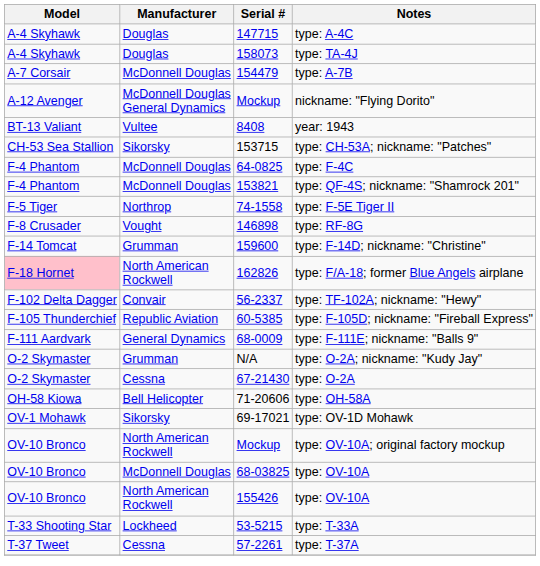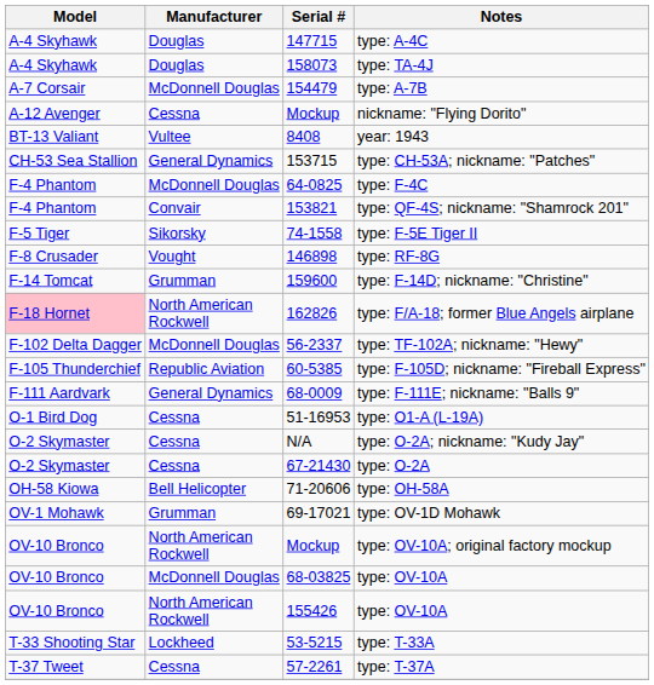nickname: "Flying Dorito" | Manufacturer: McDonnell Douglas General Dynamics -> Cessna
type: CH-53A; nickname: "Patches" | Manufacturer: Sikorsky -> General Dynamics
type: QF-4S; nickname: "Shamrock 201" | Manufacturer: McDonnell Douglas -> Convair
type: F-5E Tiger II | Manufacturer: Northrop -> Sikorsky
type: TF-102A; nickname: "Hewy" | Manufacturer: Convair -> McDonnell Douglas
+ row: O-1 Bird Dog | Cessna | 51-16953 | type: O1-A (L-19A)
type: O-2A; nickname: "Kudy Jay" | Manufacturer: Grumman -> Cessna
type: OV-1D Mohawk | Manufacturer: Sikorsky -> Grumman
